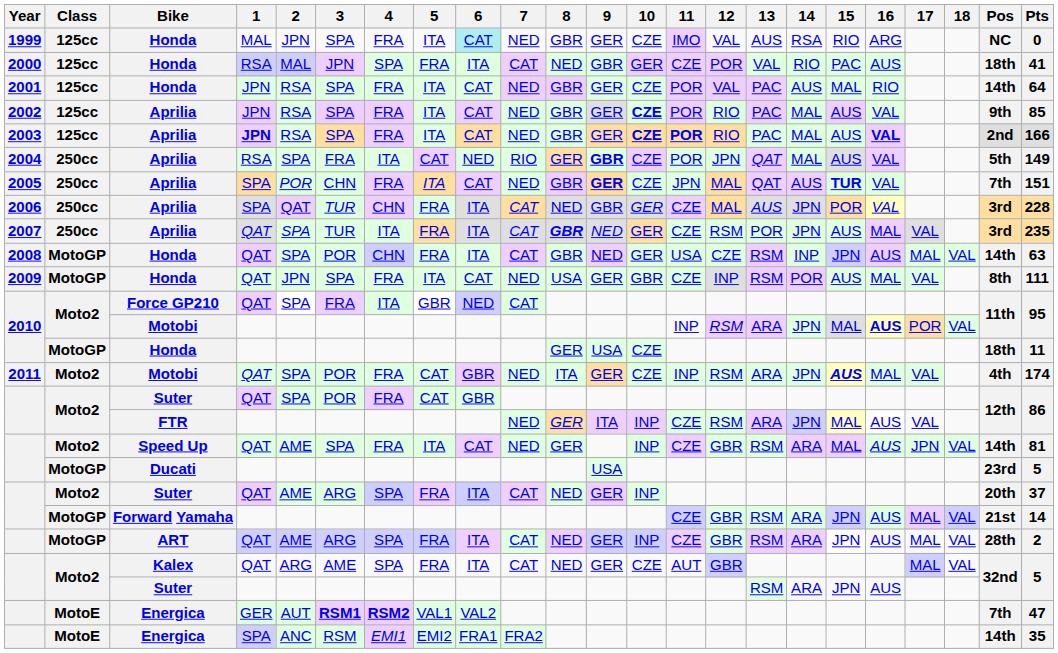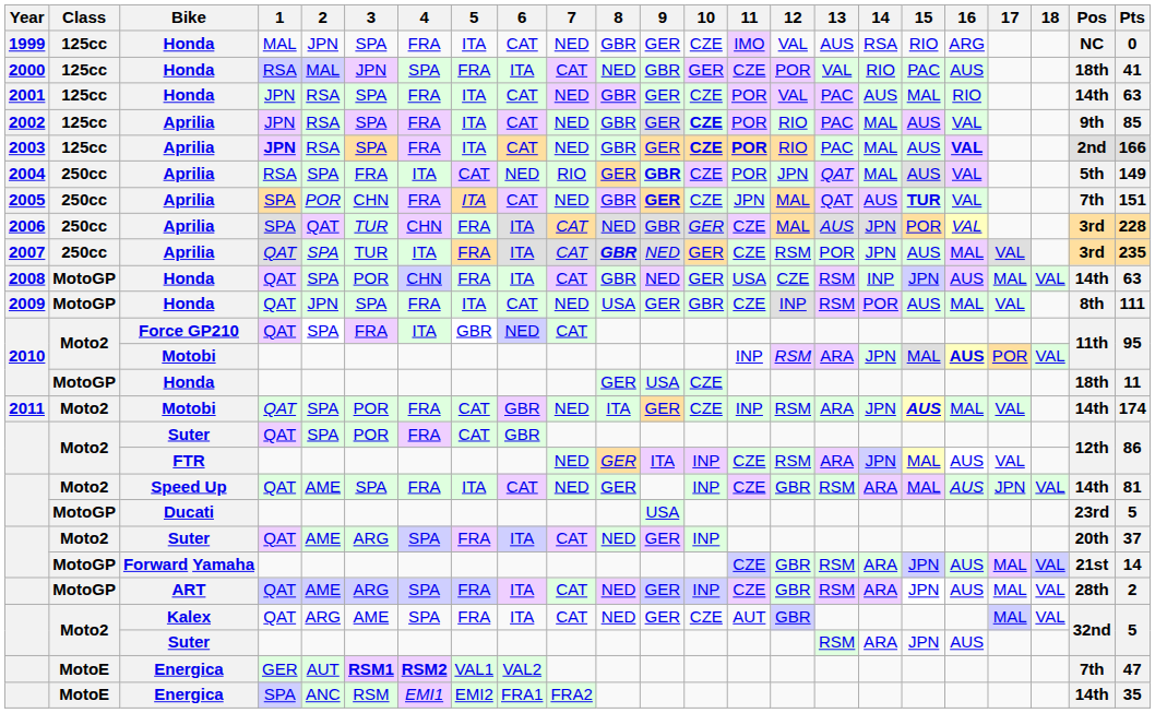1999 | 6: paleturquoise background -> no background
2001 | Pts: 64 -> 63
2011 | Pos: 4th -> 14th
